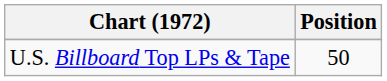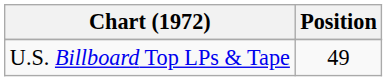U.S. Billboard Top LPs & Tape | Position: 50 -> 49
